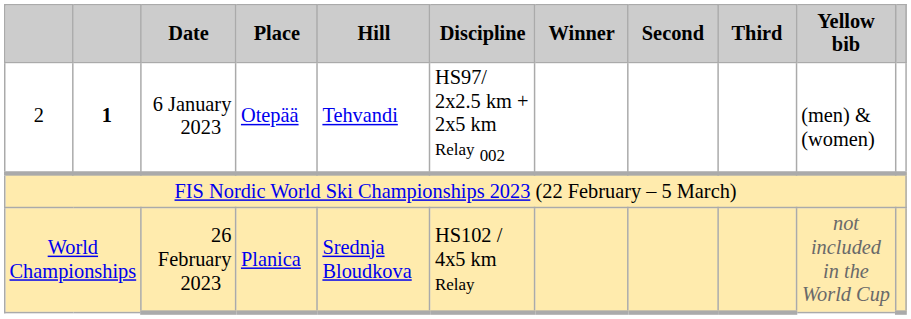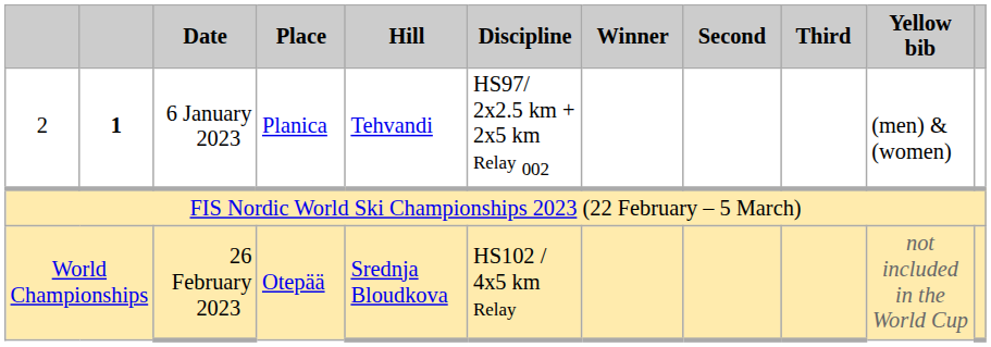2 | Place: Otepää -> Planica
World Championships | Place: Planica -> Otepää
